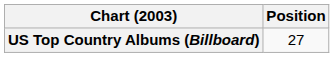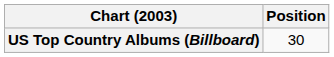US Top Country Albums (Billboard) | Position: 27 -> 30
